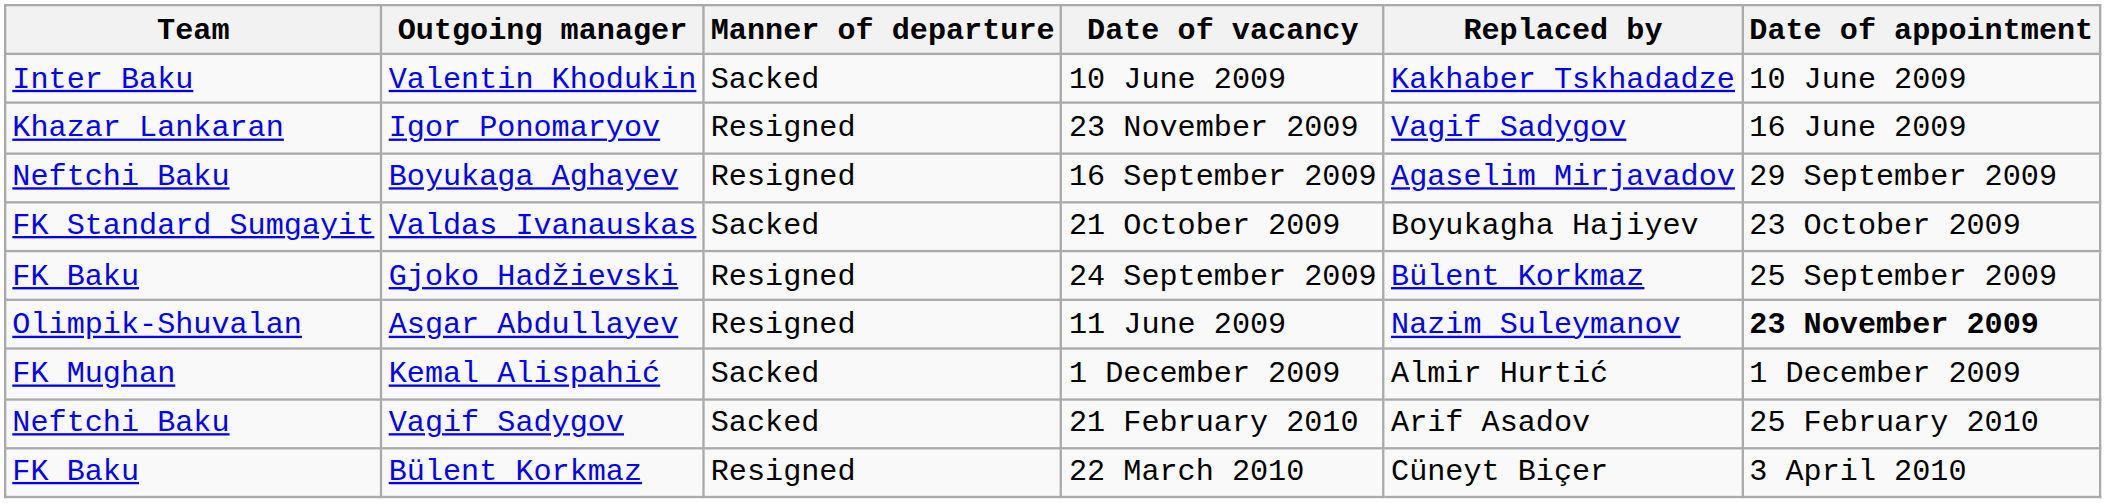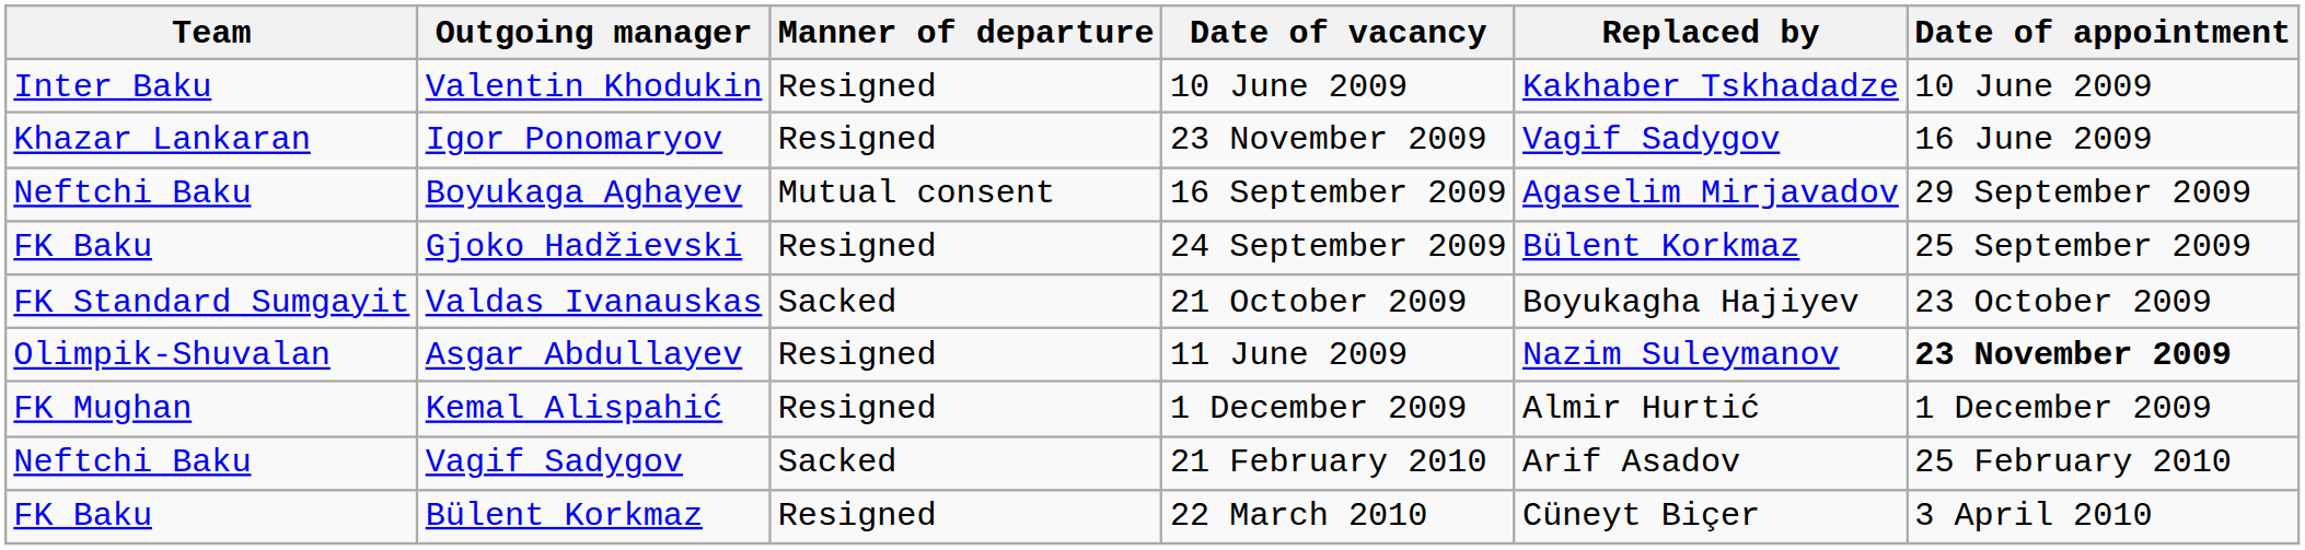Valentin Khodukin | Manner of departure: Sacked -> Resigned
Boyukaga Aghayev | Manner of departure: Resigned -> Mutual consent
rows swapped: Gjoko Hadžievski <-> Valdas Ivanauskas
Kemal Alispahić | Manner of departure: Sacked -> Resigned
